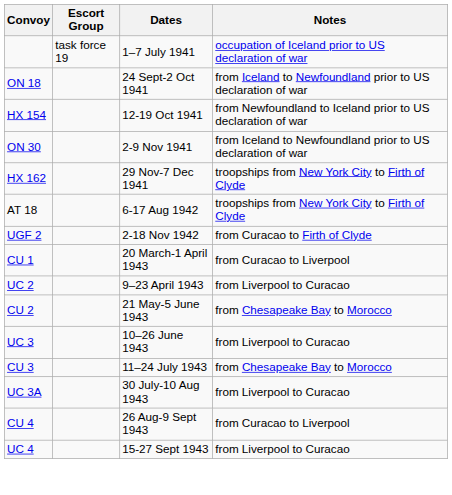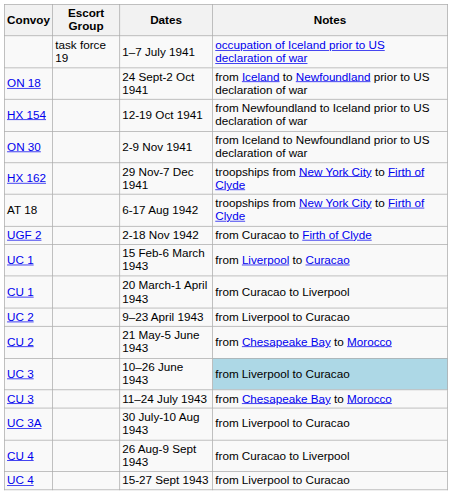+ row: UC 1 | 15 Feb-6 March 1943 | from Liverpool to Curacao
UC 3 | Notes: no background -> lightblue background
